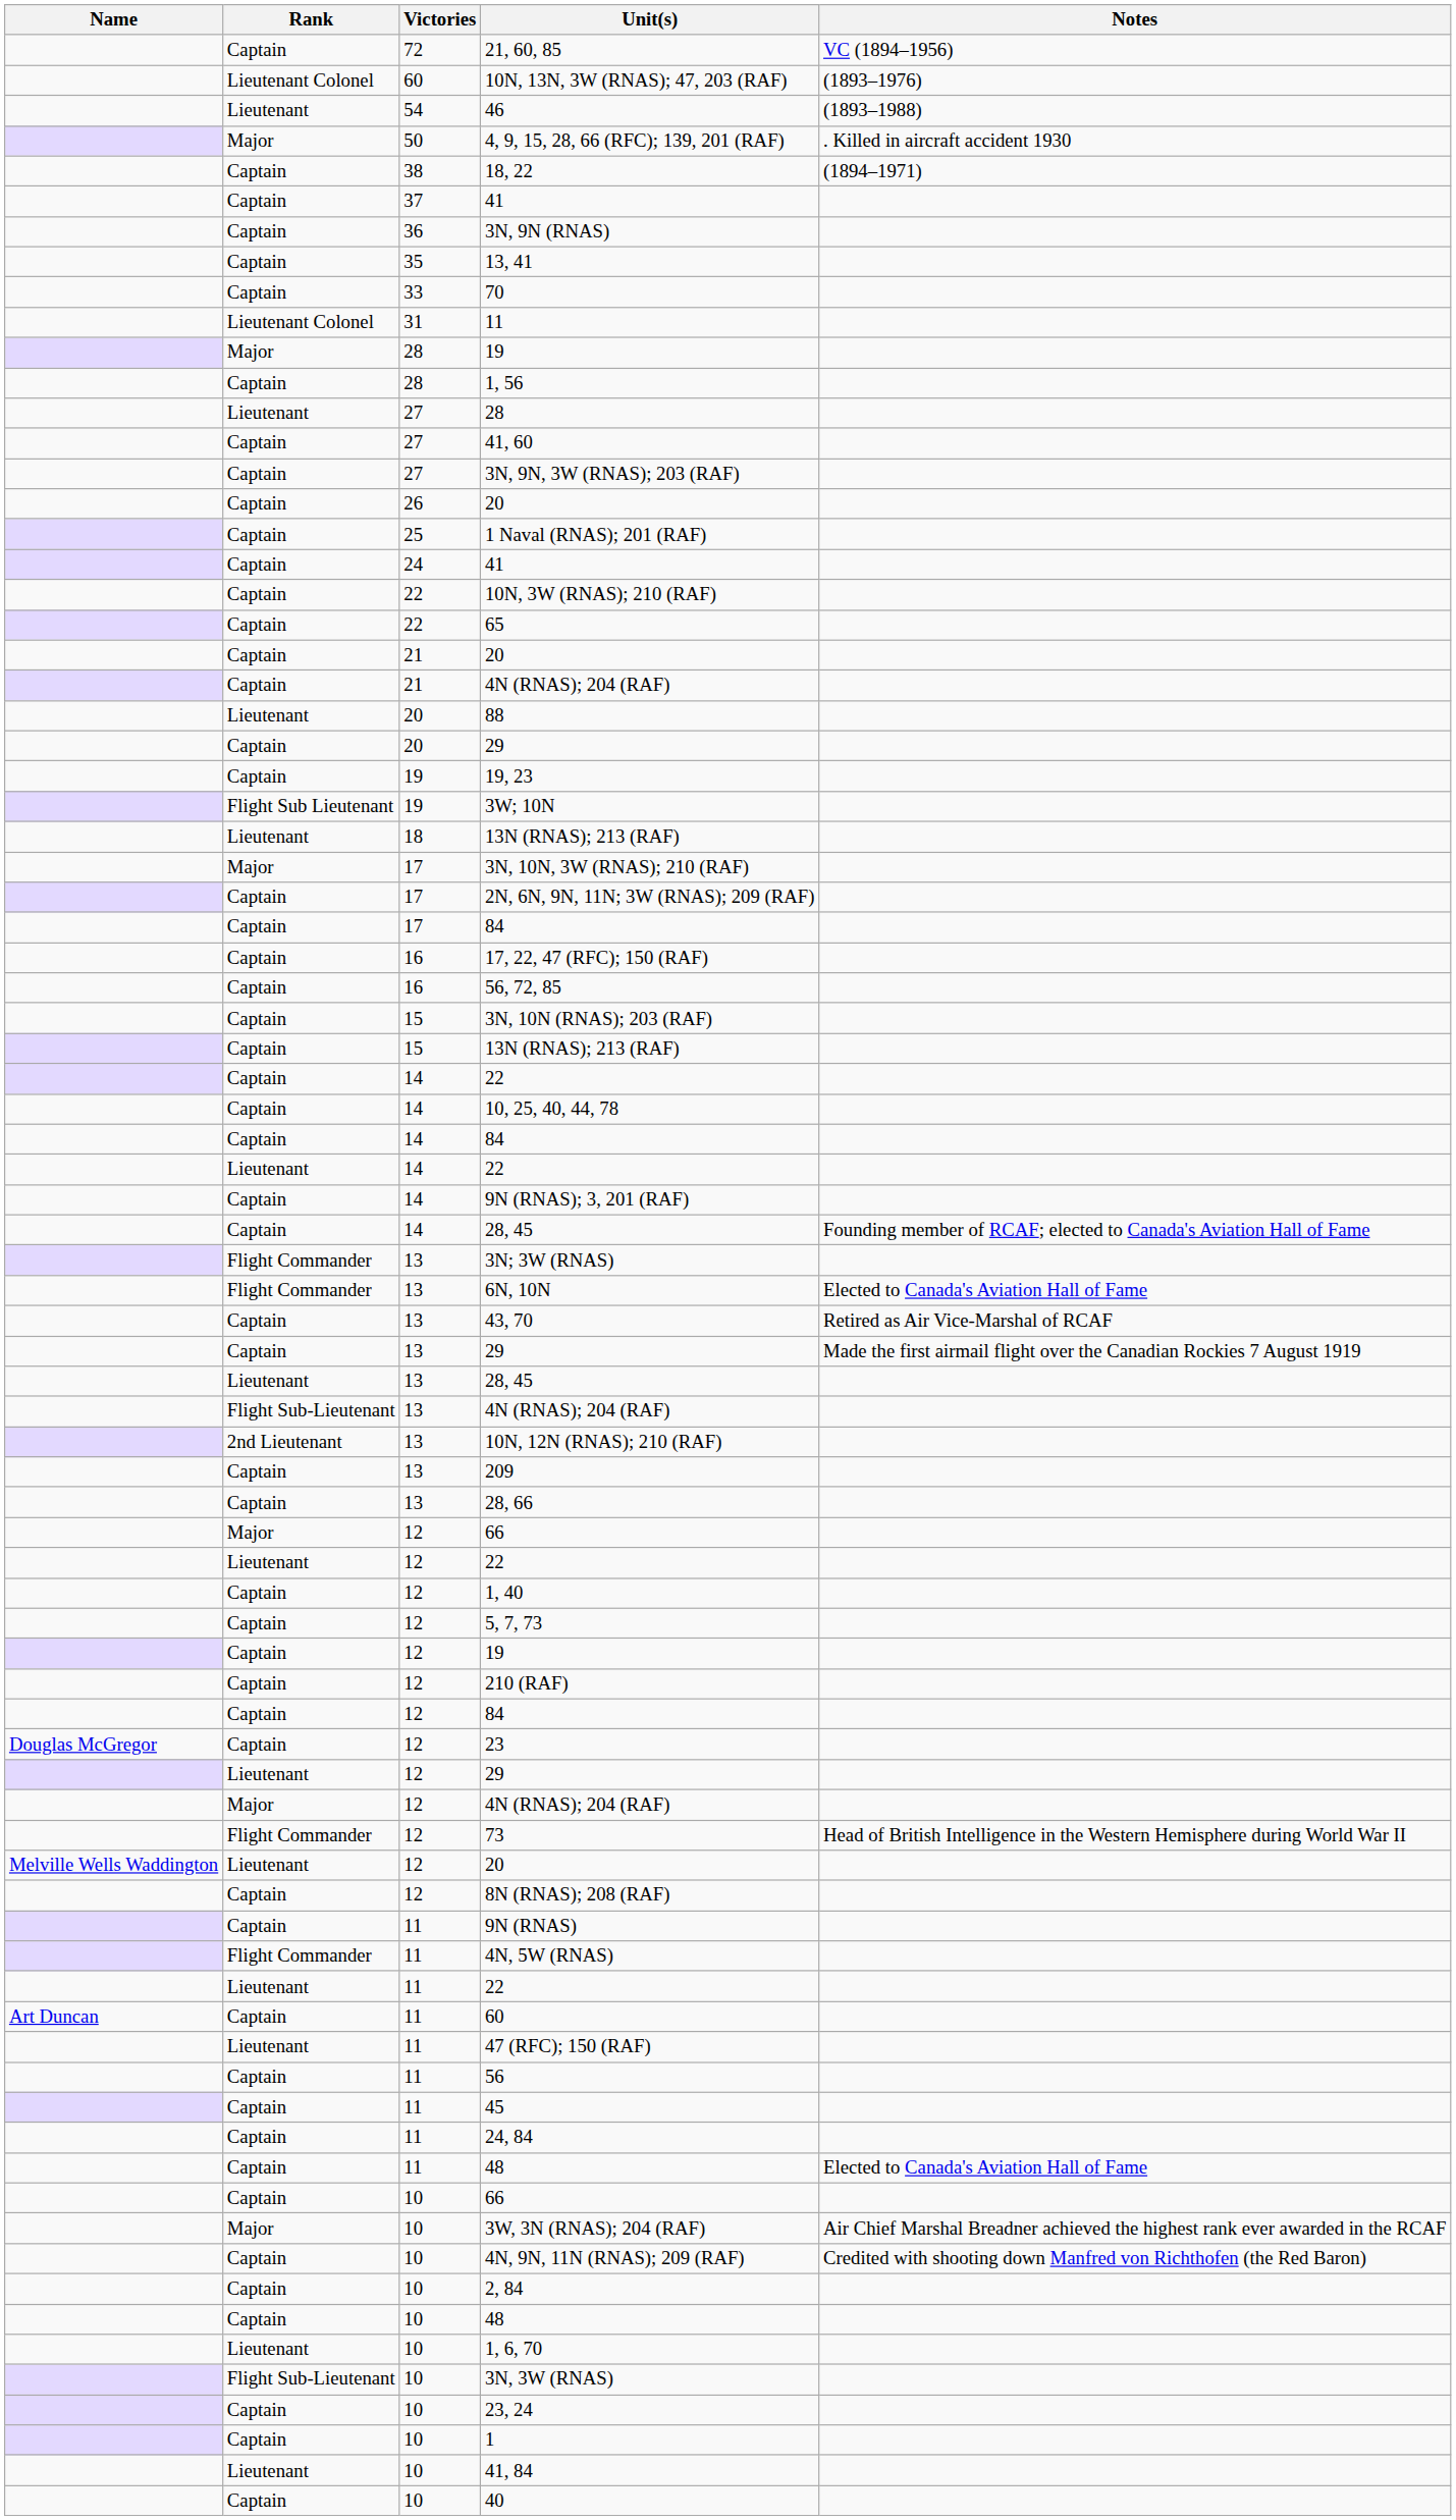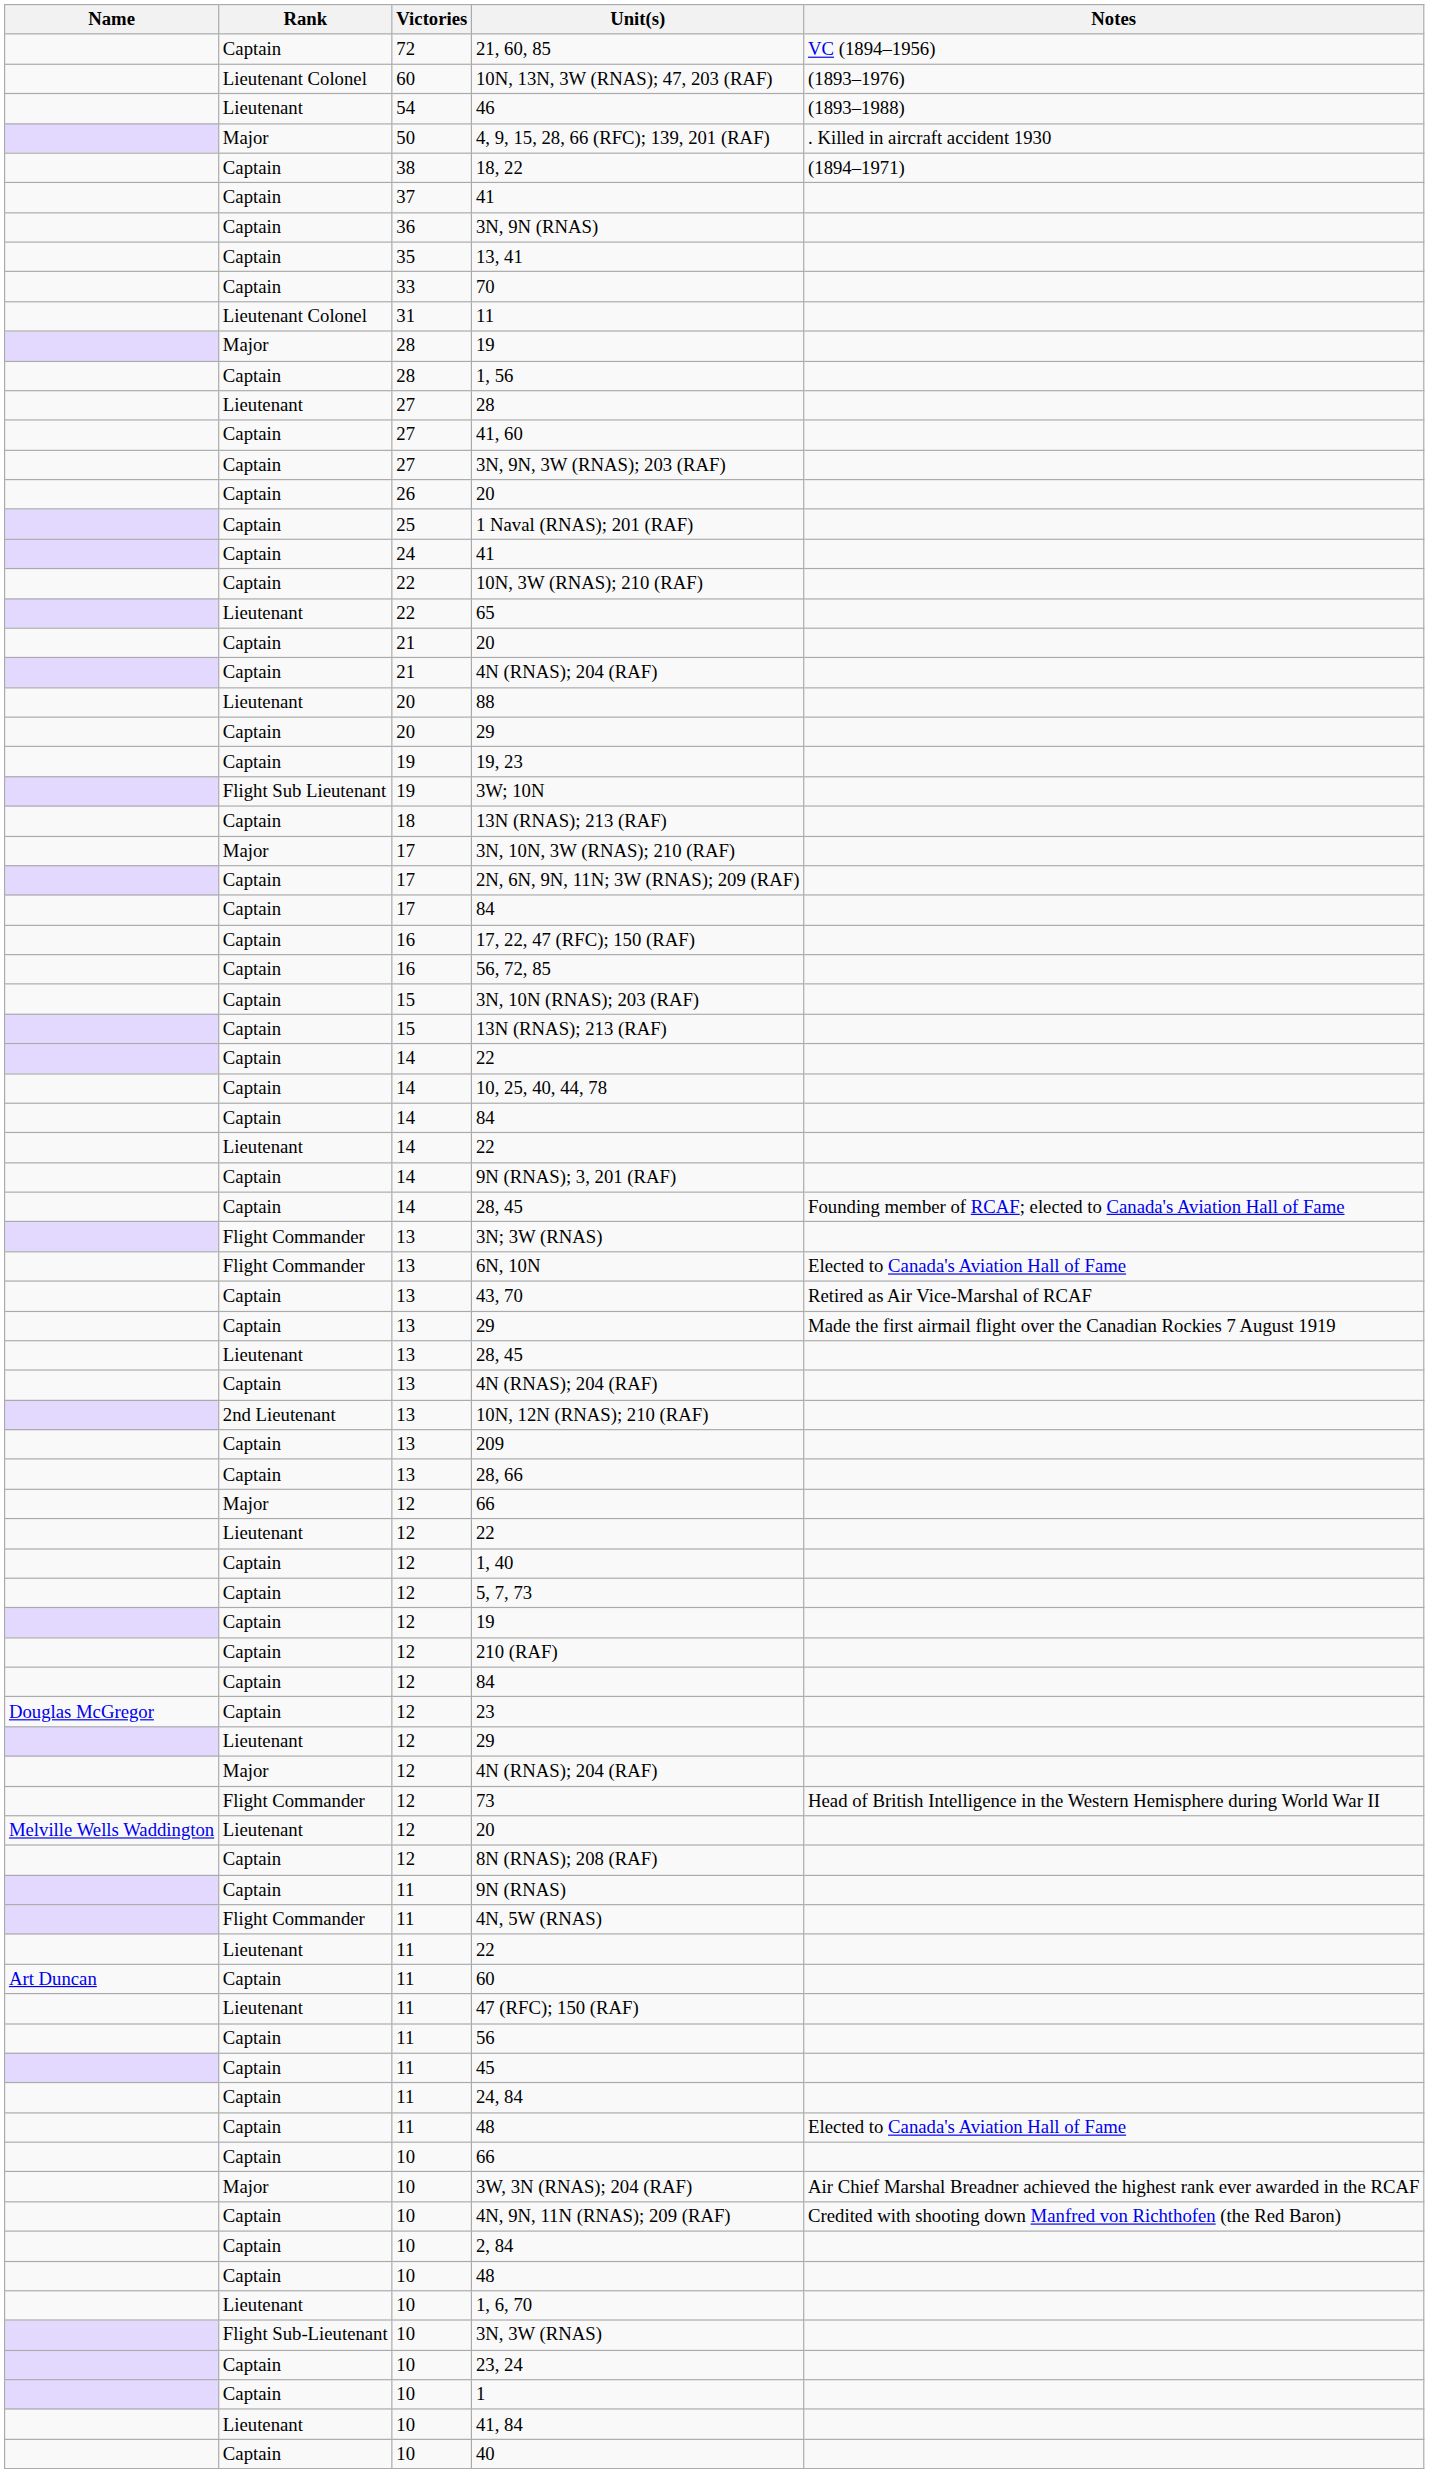65 | Rank: Captain -> Lieutenant
18 / 13N (RNAS); 213 (RAF) | Rank: Lieutenant -> Captain
13 / 4N (RNAS); 204 (RAF) | Rank: Flight Sub-Lieutenant -> Captain
